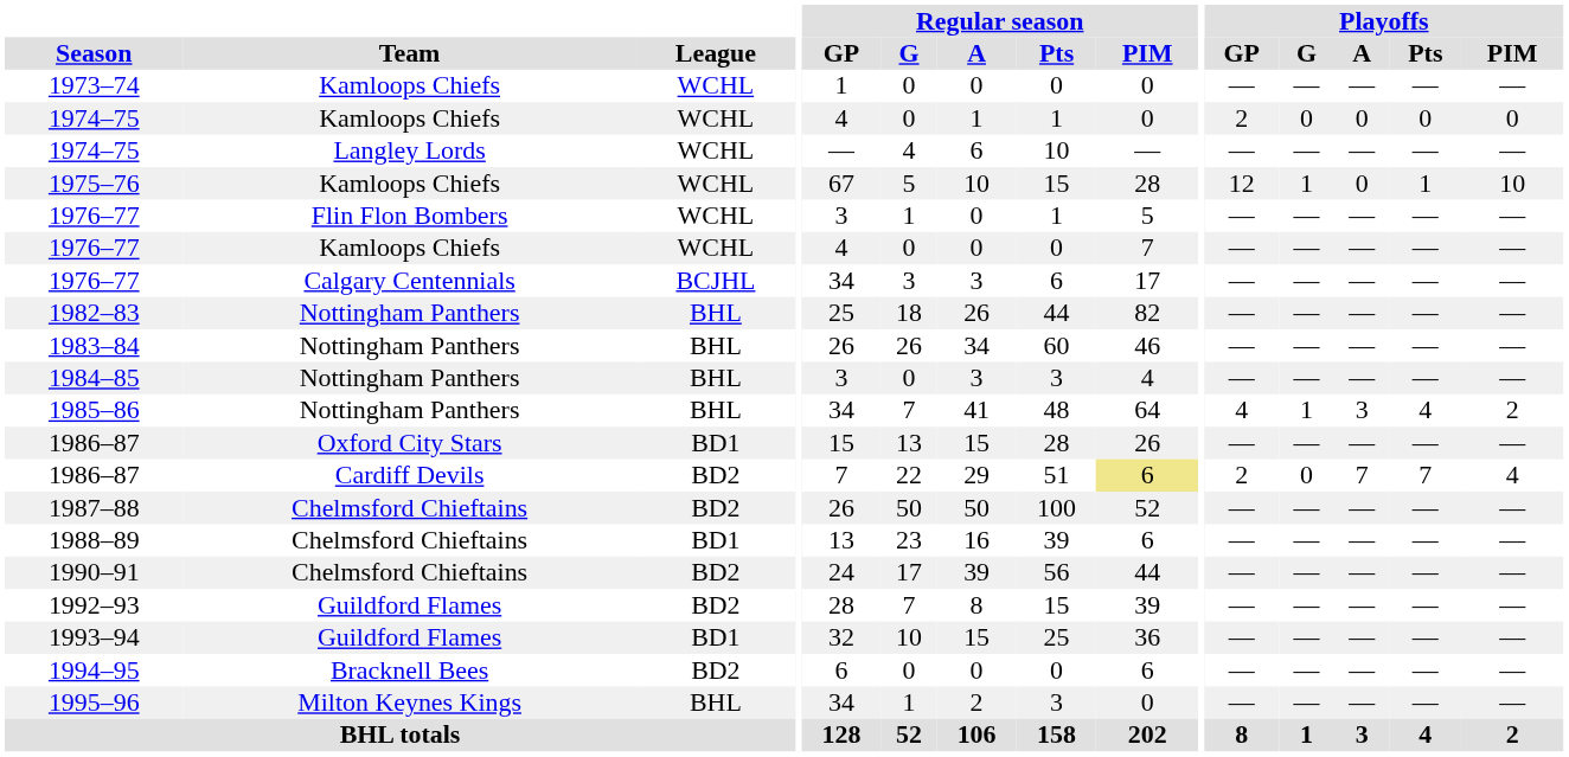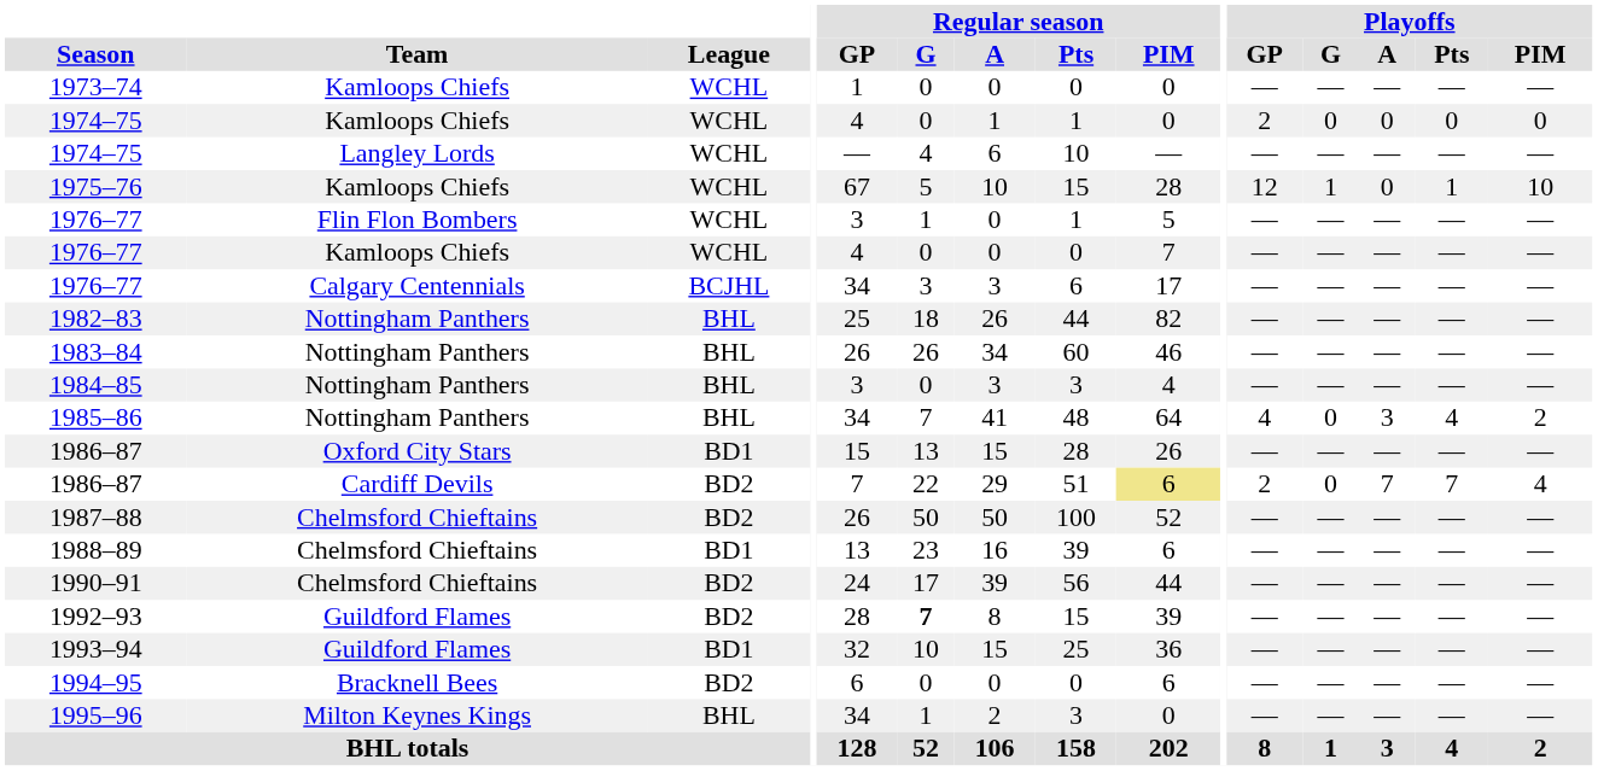1985–86 | Playoffs / G: 1 -> 0
1992–93 | Regular season / G: normal -> bold
